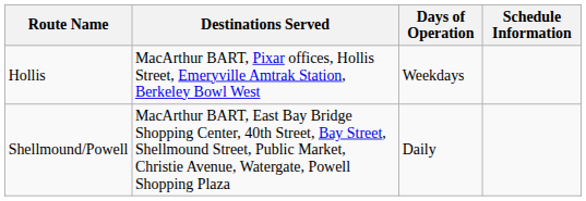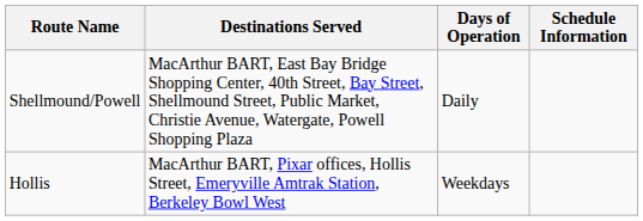rows swapped: Hollis <-> Shellmound/Powell
